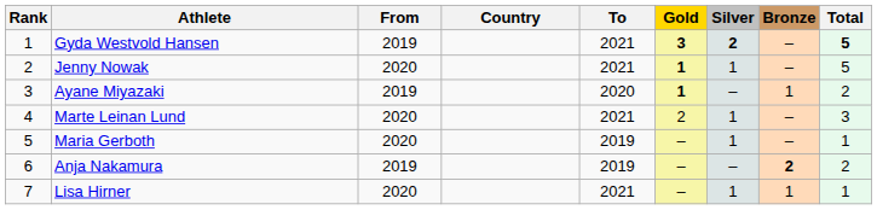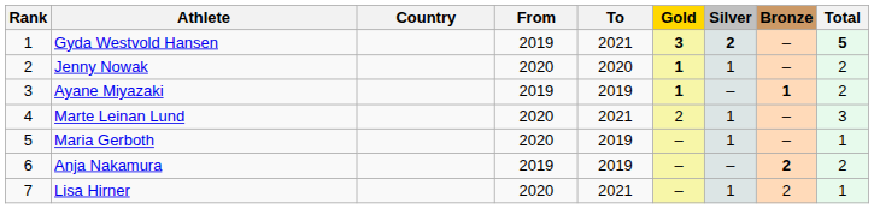columns swapped: Country <-> From
Jenny Nowak | To: 2021 -> 2020
Jenny Nowak | Total: 5 -> 2
Ayane Miyazaki | To: 2020 -> 2019
Ayane Miyazaki | Bronze: normal -> bold
Lisa Hirner | Bronze: 1 -> 2
